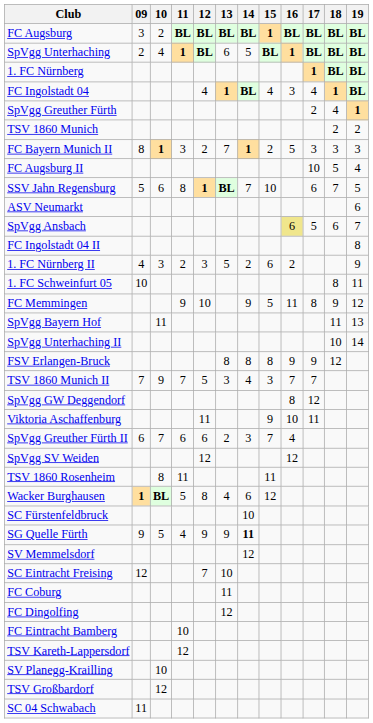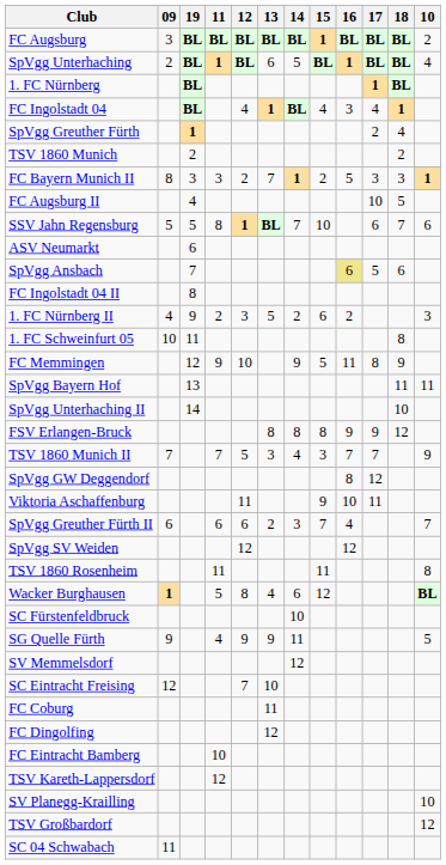columns swapped: 10 <-> 19
SG Quelle Fürth | 14: bold -> normal
